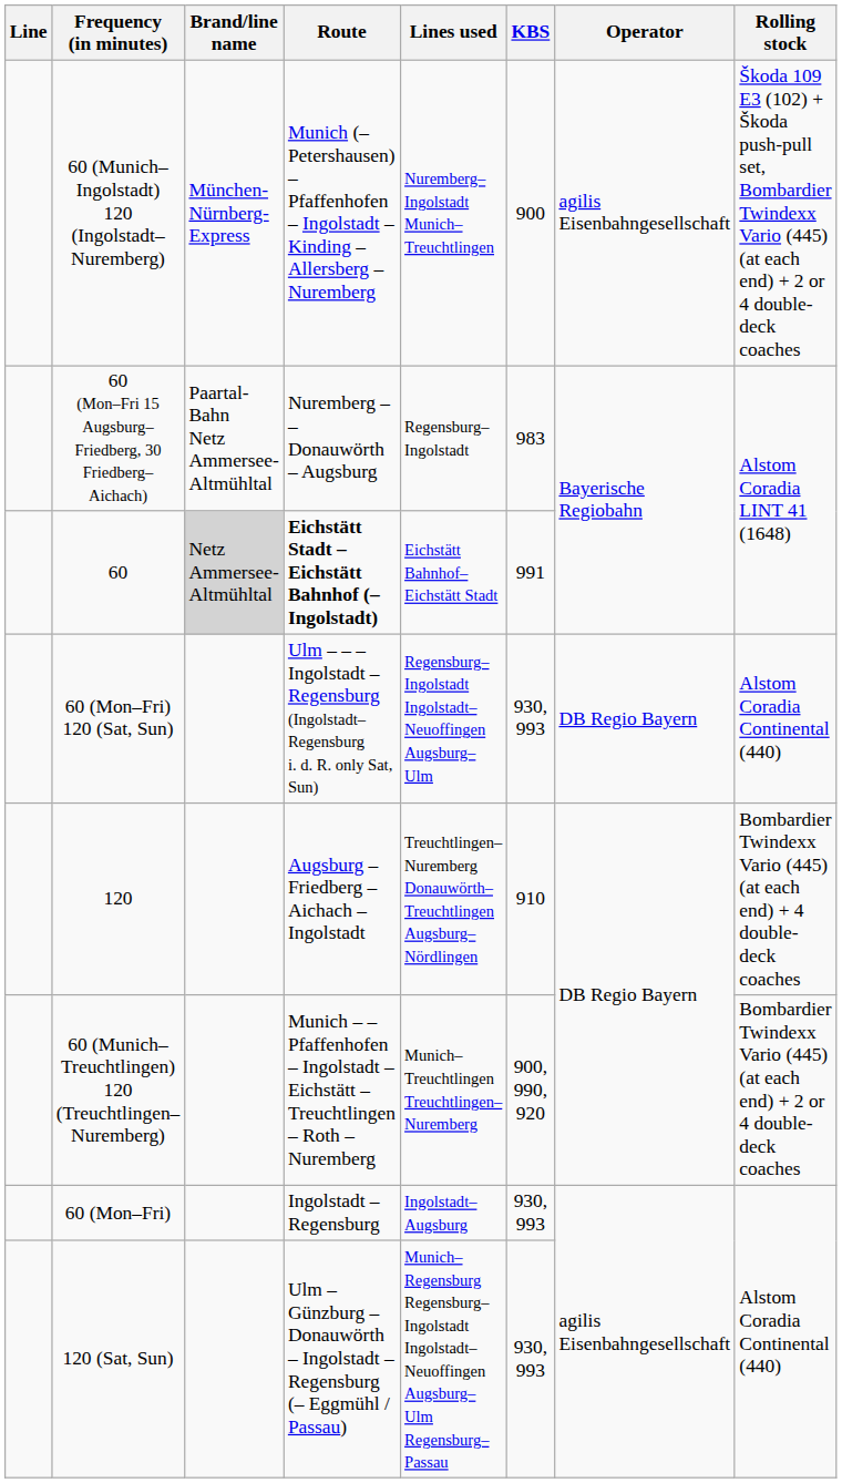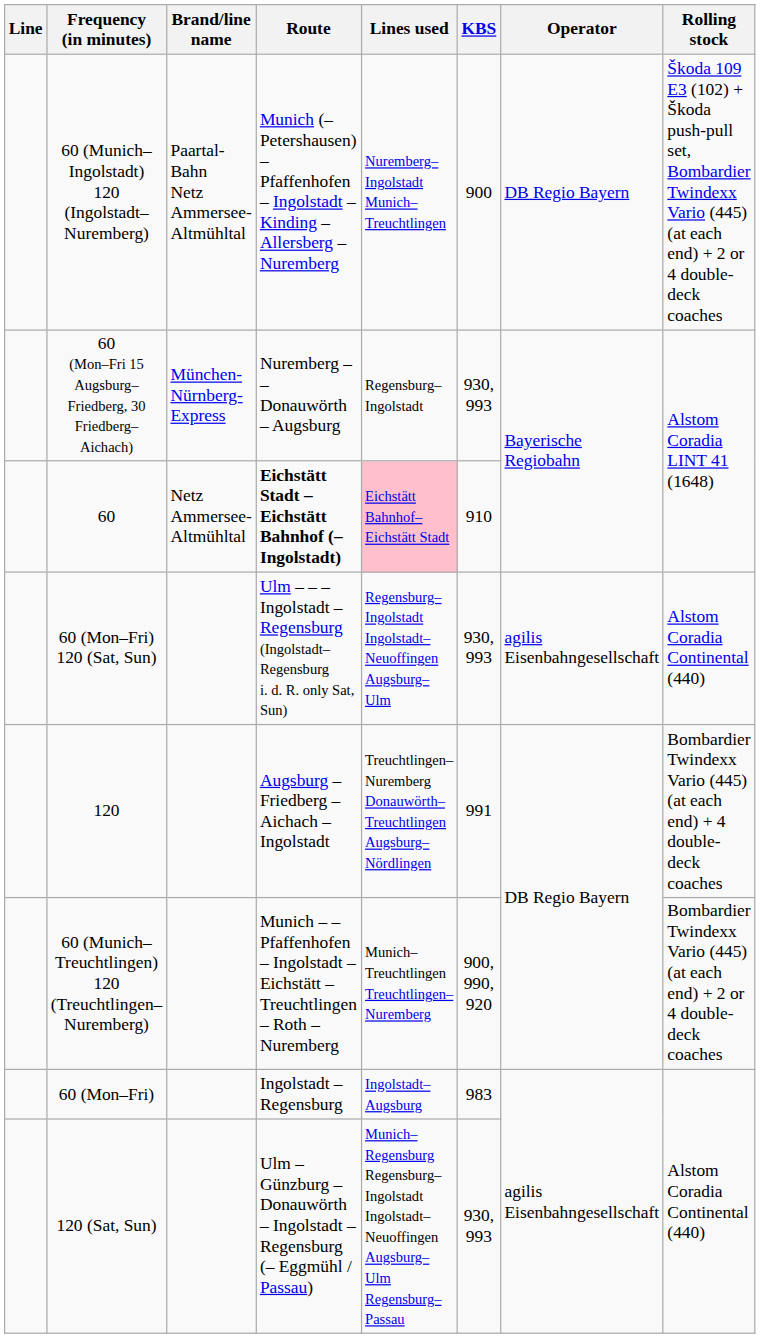60 (Munich–Ingolstadt) 120 (Ingolstadt–Nuremberg) | Brand/line name: München-Nürnberg-Express -> Paartal-Bahn Netz Ammersee-Altmühltal
60 (Munich–Ingolstadt) 120 (Ingolstadt–Nuremberg) | Operator: agilis Eisenbahngesellschaft -> DB Regio Bayern
60 (Mon–Fri 15 Augsburg–Friedberg, 30 Friedberg–Aichach) | Brand/line name: Paartal-Bahn Netz Ammersee-Altmühltal -> München-Nürnberg-Express
60 (Mon–Fri 15 Augsburg–Friedberg, 30 Friedberg–Aichach) | KBS: 983 -> 930, 993
60 | Brand/line name: lightgrey background -> no background
60 | Lines used: no background -> pink background
60 | KBS: 991 -> 910
60 (Mon–Fri) 120 (Sat, Sun) | Operator: DB Regio Bayern -> agilis Eisenbahngesellschaft
120 | KBS: 910 -> 991
60 (Mon–Fri) | KBS: 930, 993 -> 983
